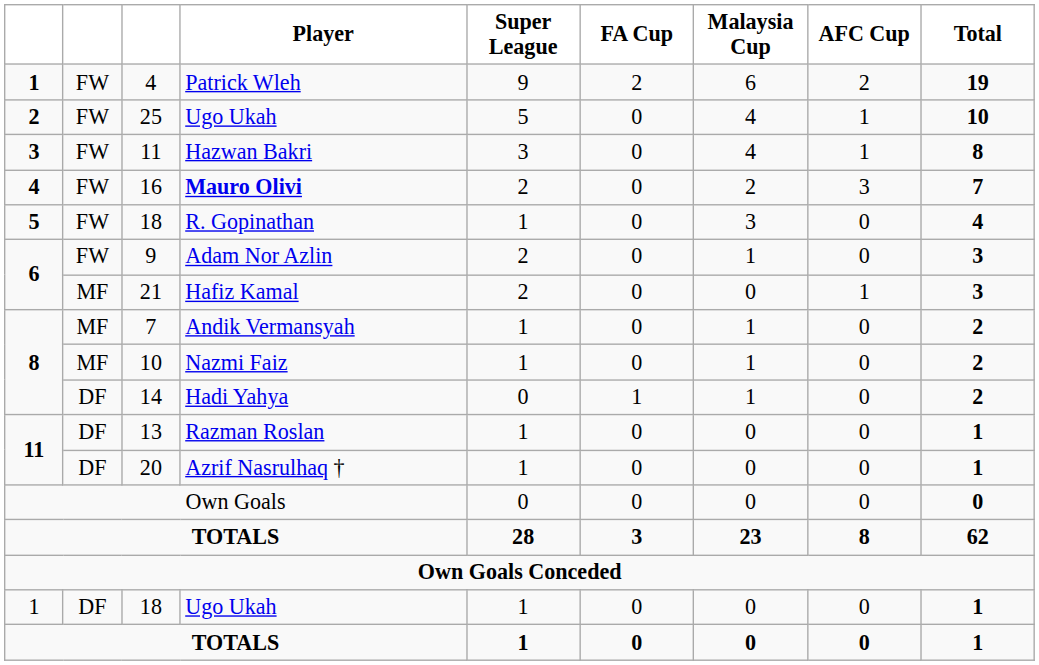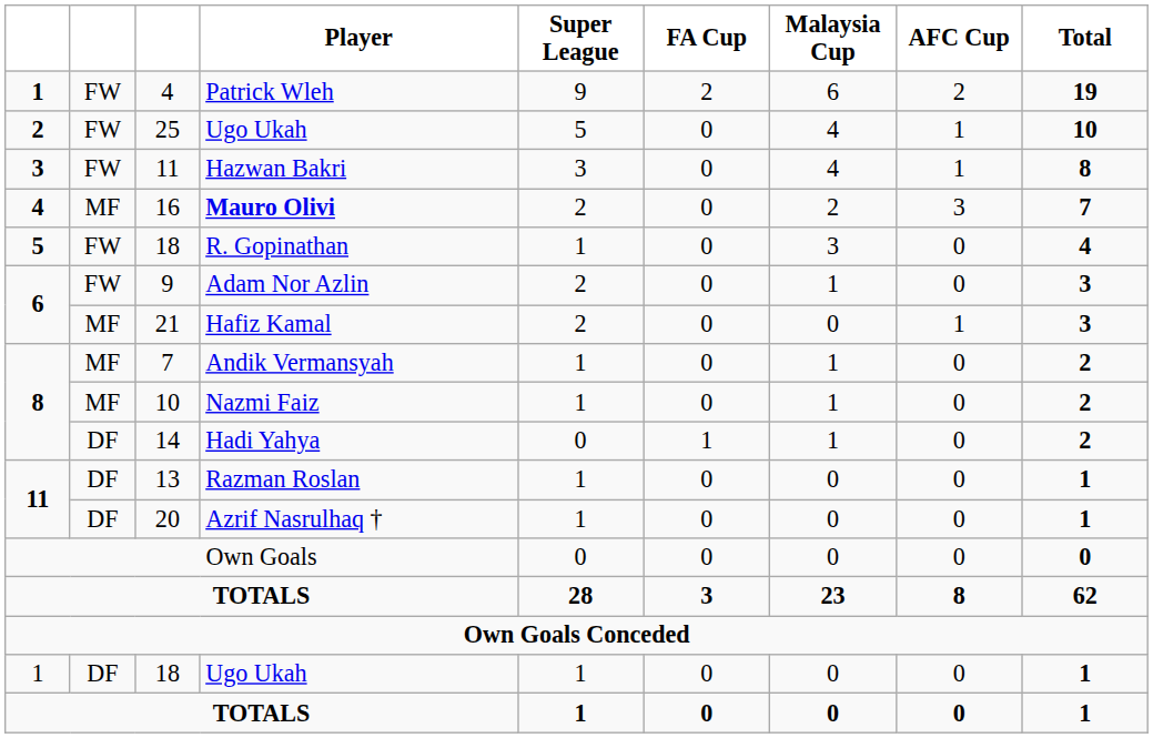16 | column 2: FW -> MF
